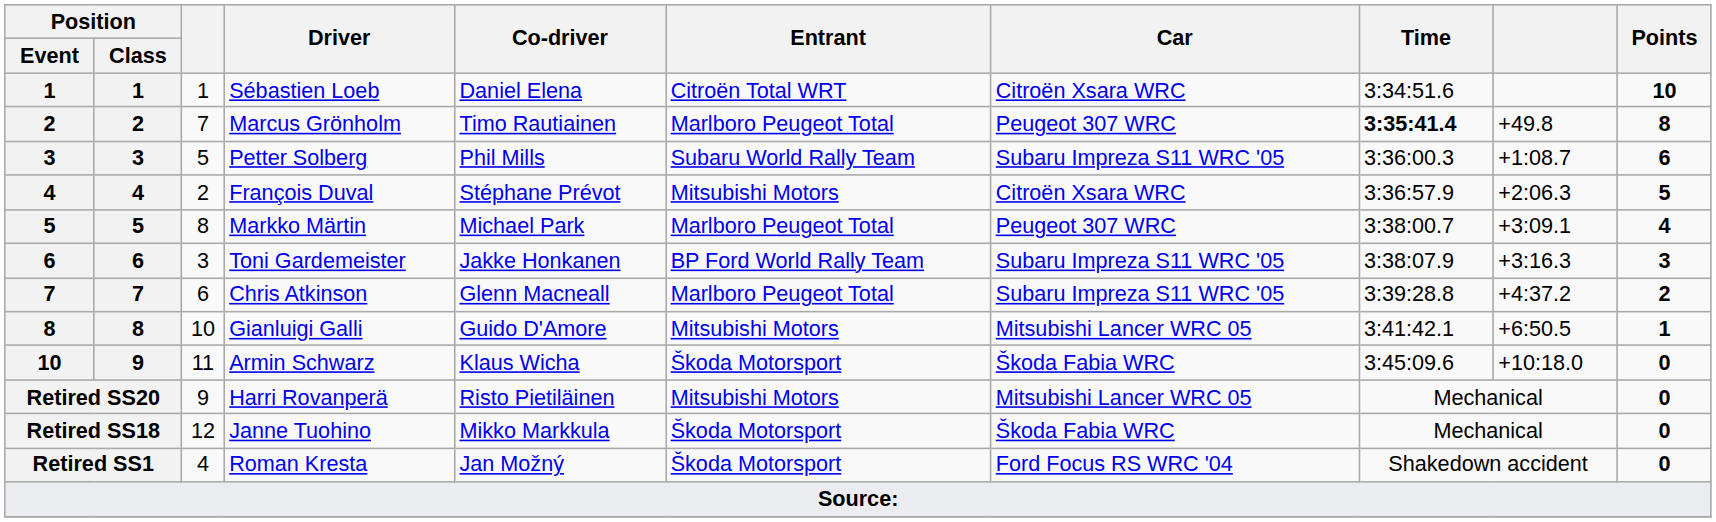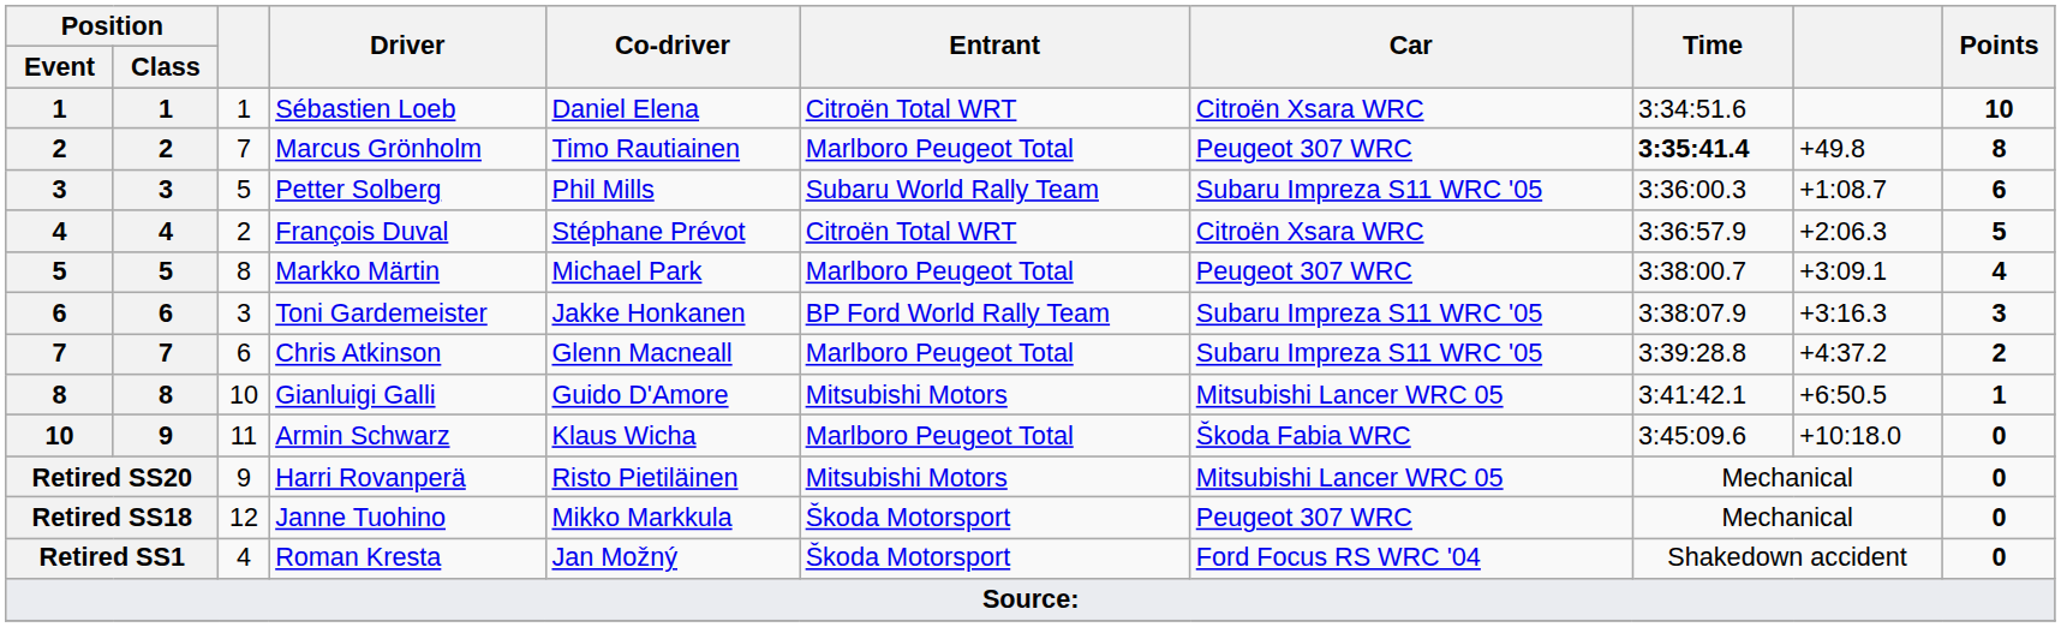François Duval | Entrant: Mitsubishi Motors -> Citroën Total WRT
Armin Schwarz | Entrant: Škoda Motorsport -> Marlboro Peugeot Total
Janne Tuohino | Car: Škoda Fabia WRC -> Peugeot 307 WRC
